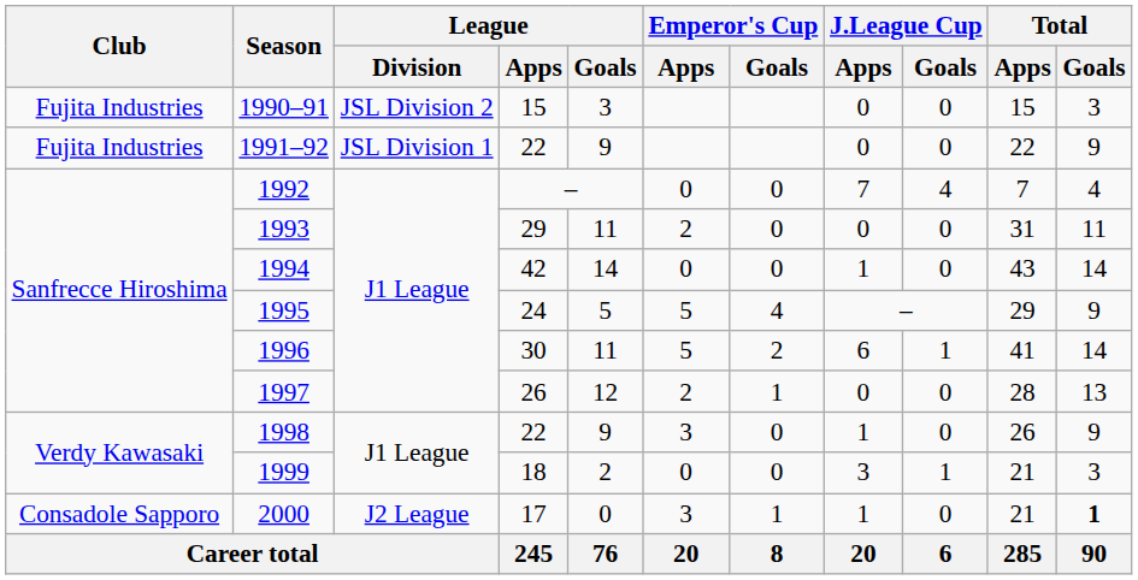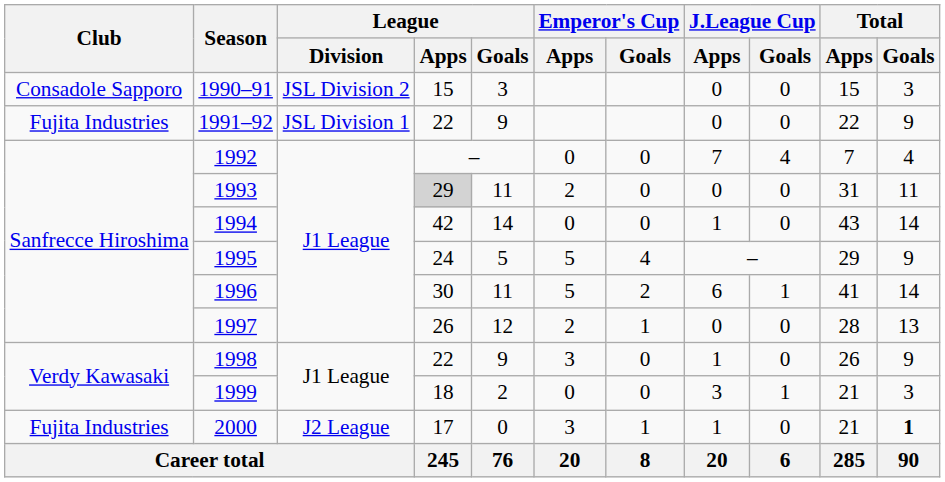1990–91 | Club: Fujita Industries -> Consadole Sapporo
1993 | League / Apps: no background -> lightgrey background
2000 | Club: Consadole Sapporo -> Fujita Industries
